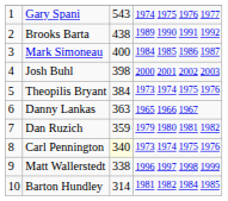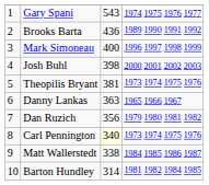Brooks Barta | column 3: 438 -> 436
Mark Simoneau | column 4: 1984 1985 1986 1987 -> 1996 1997 1998 1999
Theopilis Bryant | column 3: 384 -> 381
Dan Ruzich | column 3: 359 -> 356
Matt Wallerstedt | column 4: 1996 1997 1998 1999 -> 1984 1985 1986 1987
